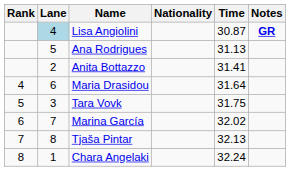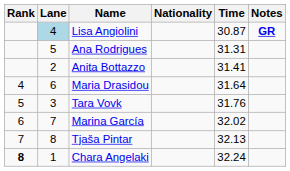Ana Rodrigues | Time: 31.13 -> 31.31
Tara Vovk | Time: 31.75 -> 31.76
Chara Angelaki | Rank: normal -> bold
